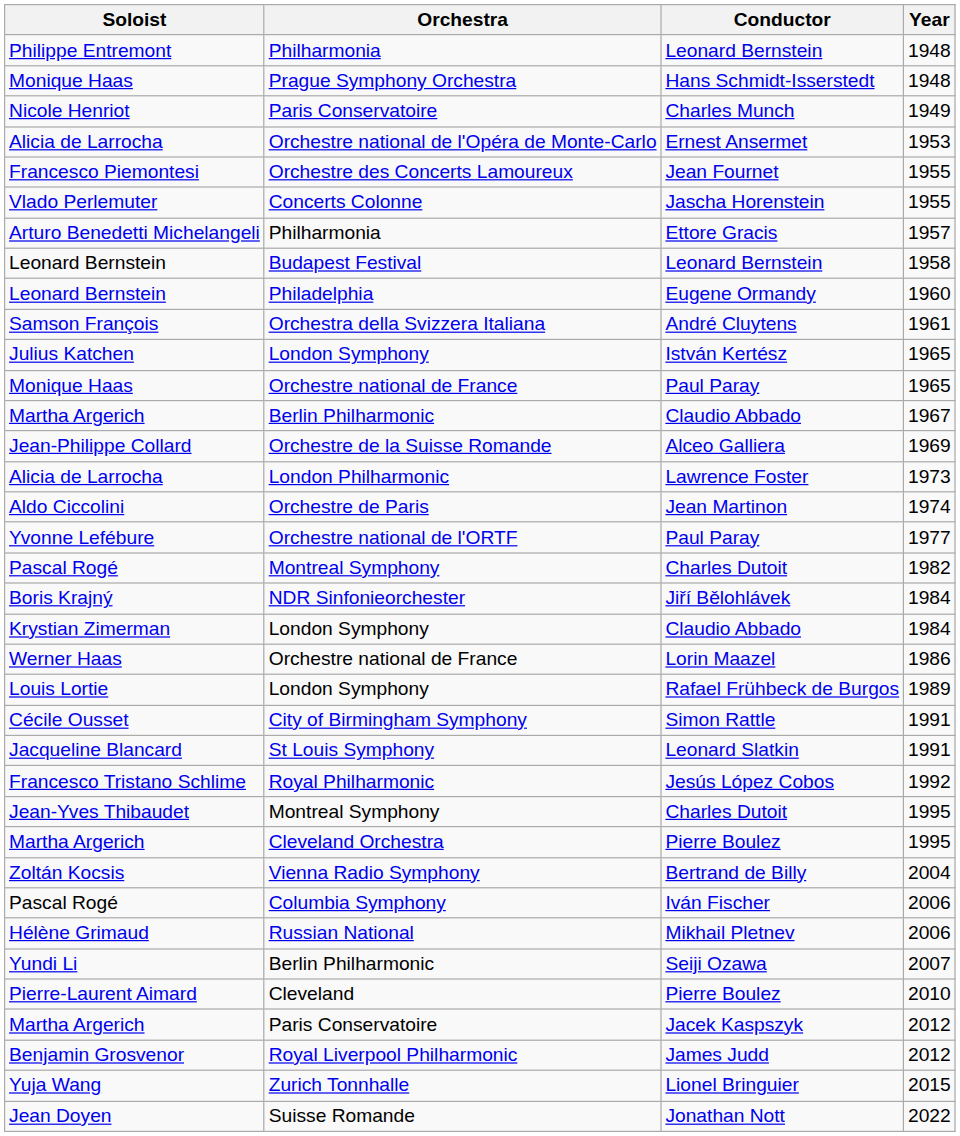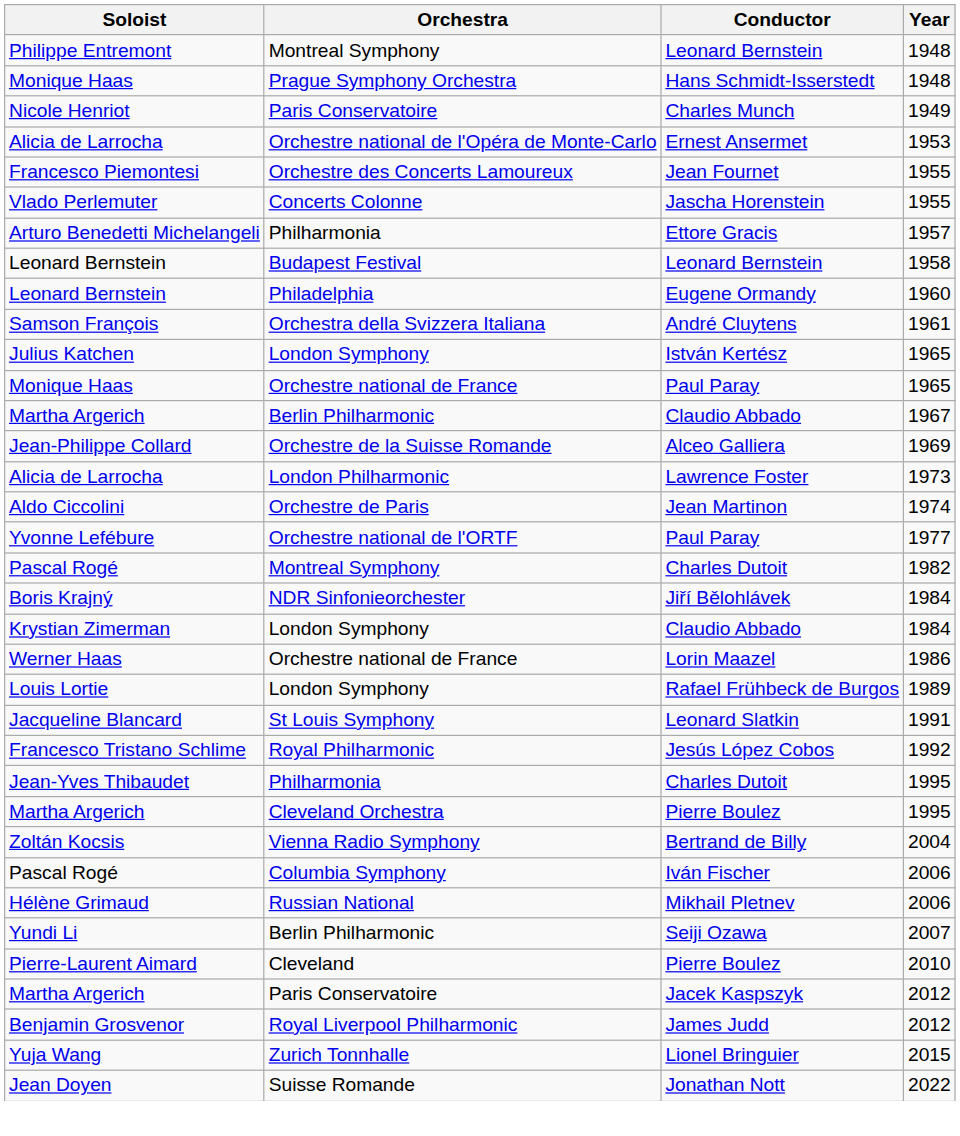Leonard Bernstein / 1948 | Orchestra: Philharmonia -> Montreal Symphony
- row: Cécile Ousset | City of Birmingham Symphony | Simon Rattle | 1991
Charles Dutoit / 1995 | Orchestra: Montreal Symphony -> Philharmonia
